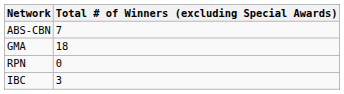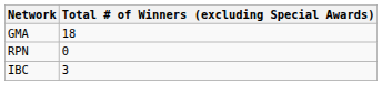- row: ABS-CBN | 7
